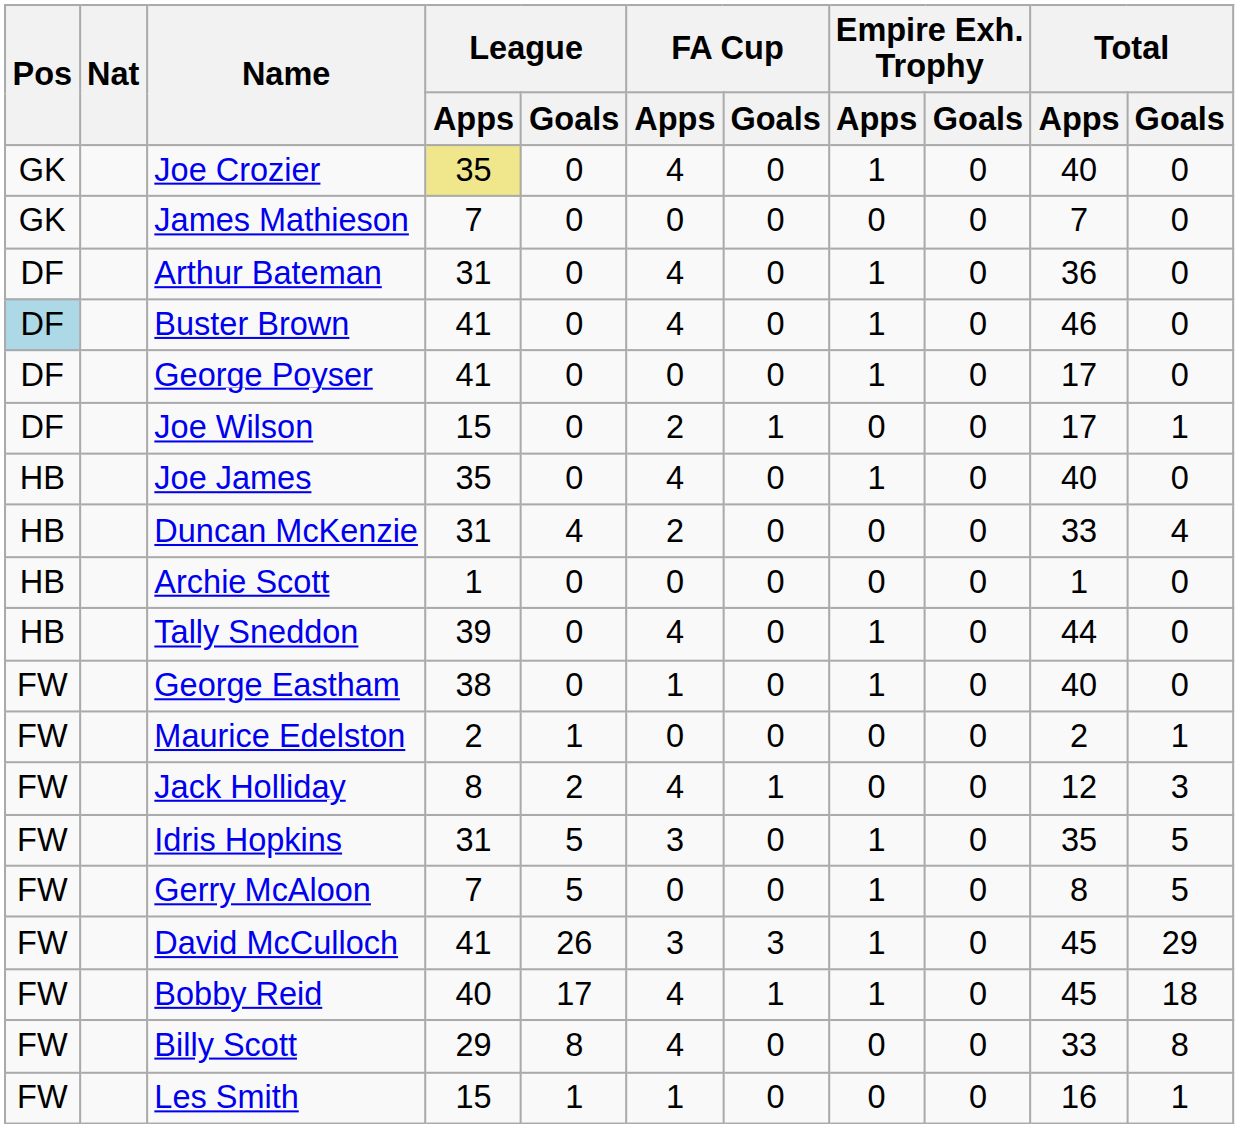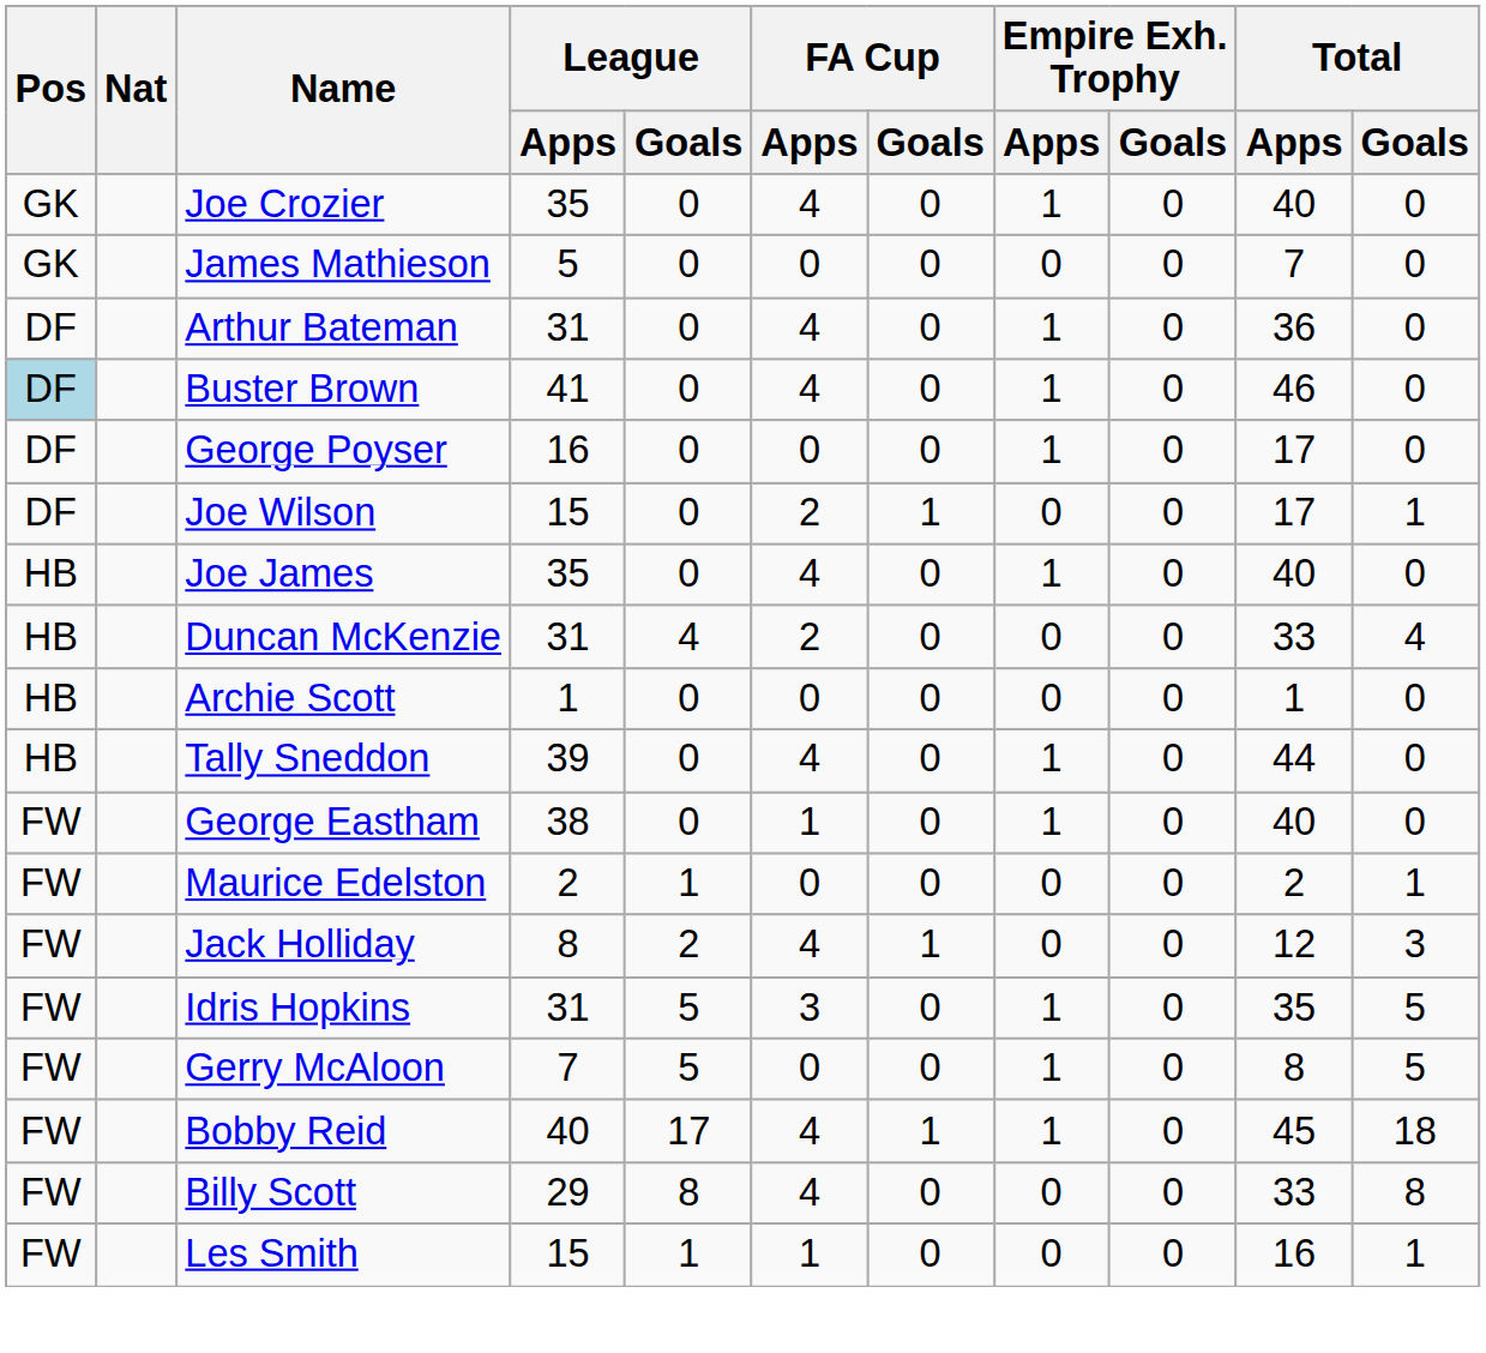Joe Crozier | League / Apps: khaki background -> no background
James Mathieson | League / Apps: 7 -> 5
George Poyser | League / Apps: 41 -> 16
- row: FW | David McCulloch | 41 | 26 | 3 | 3 | 1 | 0 | 45 | 29
